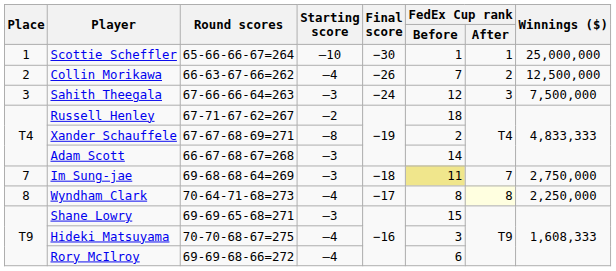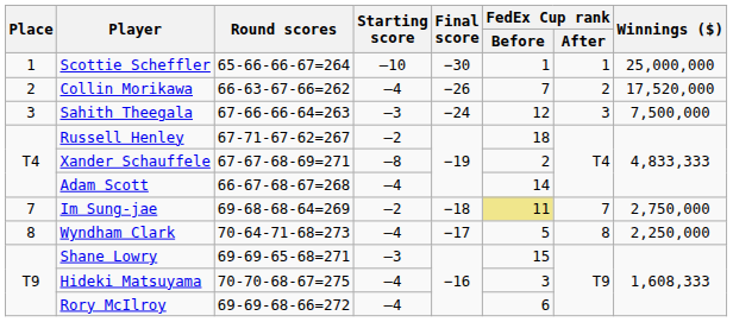Collin Morikawa | Winnings ($): 12,500,000 -> 17,520,000
Adam Scott | Starting score: –3 -> –4
Im Sung-jae | Starting score: –3 -> –2
Wyndham Clark | FedEx Cup rank / Before: 8 -> 5
Wyndham Clark | FedEx Cup rank / After: lightyellow background -> no background
